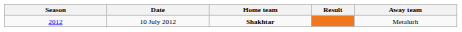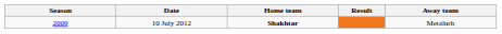10 July 2012 | Season: 2012 -> 2009
